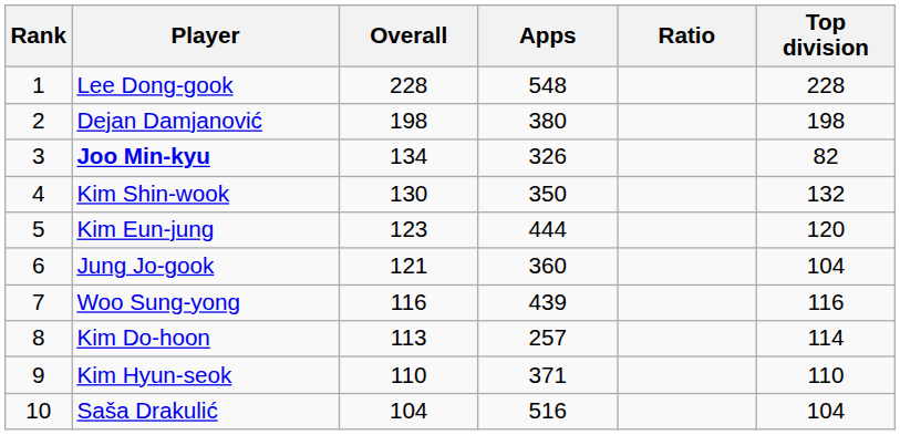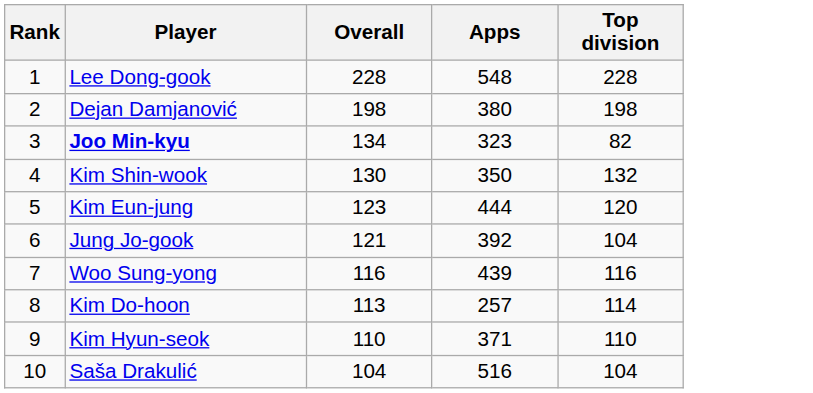- column: Ratio
Joo Min-kyu | Apps: 326 -> 323
Jung Jo-gook | Apps: 360 -> 392
